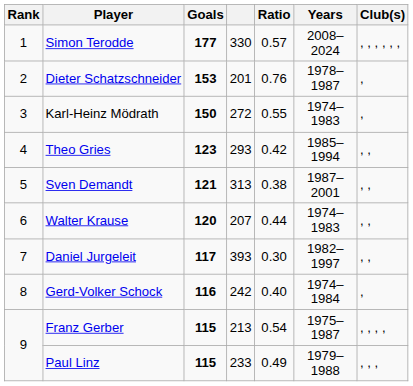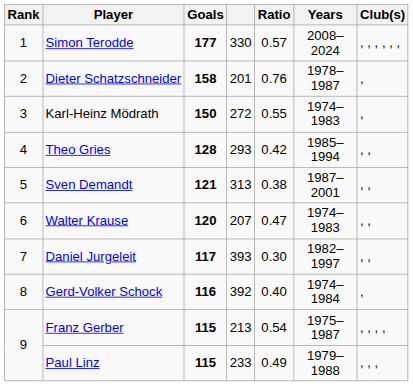Dieter Schatzschneider | Goals: 153 -> 158
Theo Gries | Goals: 123 -> 128
Walter Krause | Ratio: 0.44 -> 0.47
Gerd-Volker Schock | column 4: 242 -> 392
